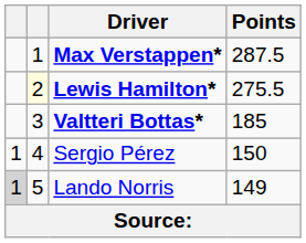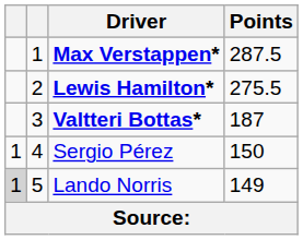Lewis Hamilton* | column 2: lightyellow background -> no background
Valtteri Bottas* | Points: 185 -> 187
